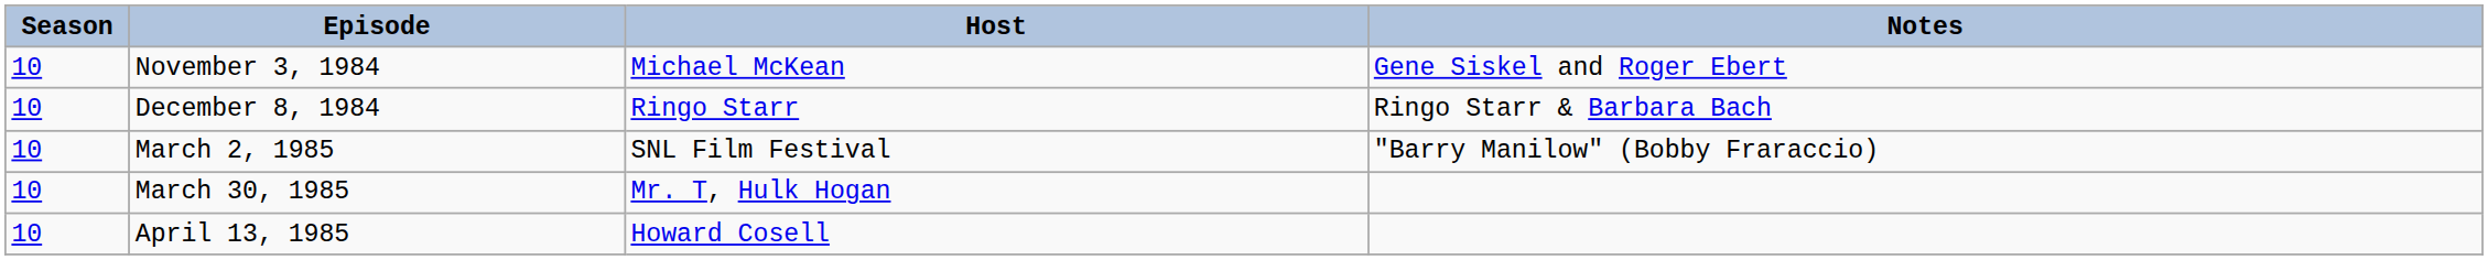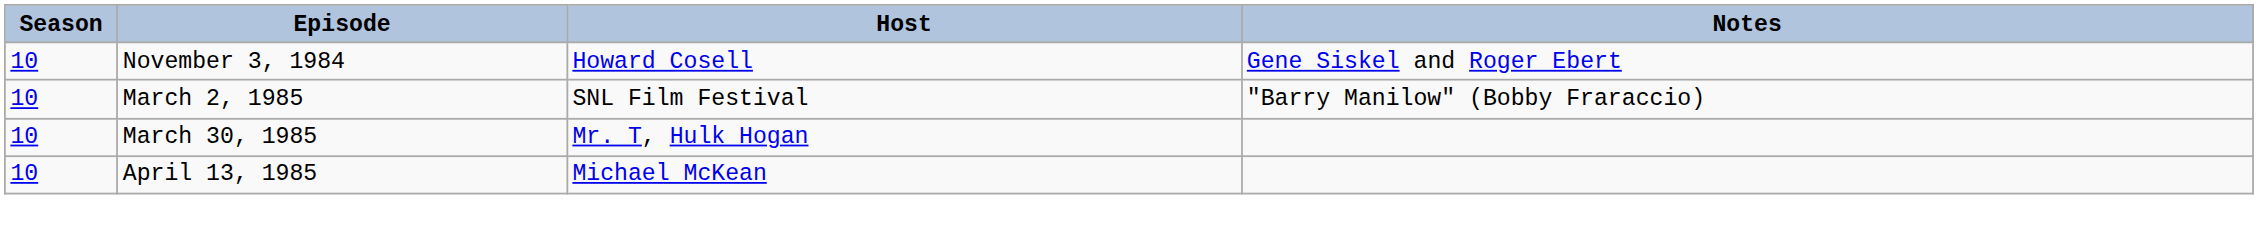November 3, 1984 | Host: Michael McKean -> Howard Cosell
- row: 10 | December 8, 1984 | Ringo Starr | Ringo Starr & Barbara Bach
April 13, 1985 | Host: Howard Cosell -> Michael McKean
